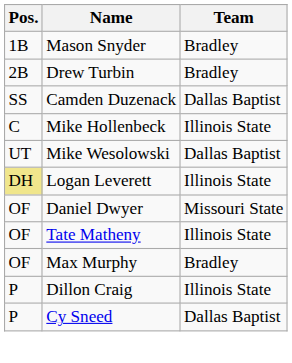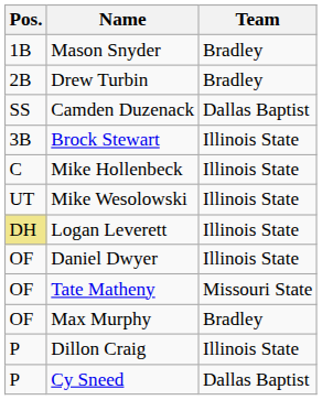+ row: 3B | Brock Stewart | Illinois State
Mike Wesolowski | Team: Dallas Baptist -> Illinois State
Daniel Dwyer | Team: Missouri State -> Illinois State
Tate Matheny | Team: Illinois State -> Missouri State
